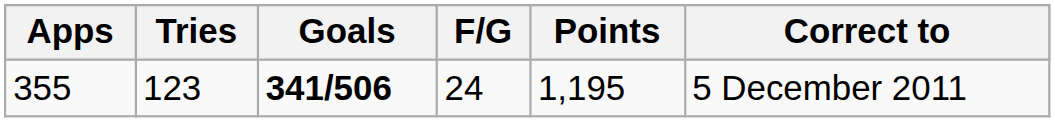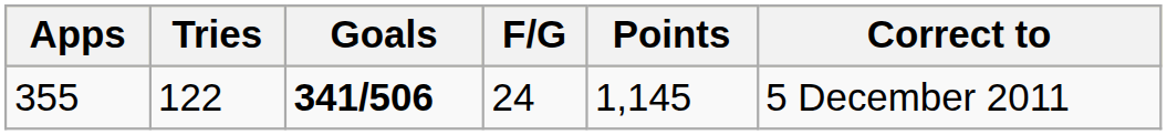355 | Tries: 123 -> 122
355 | Points: 1,195 -> 1,145
